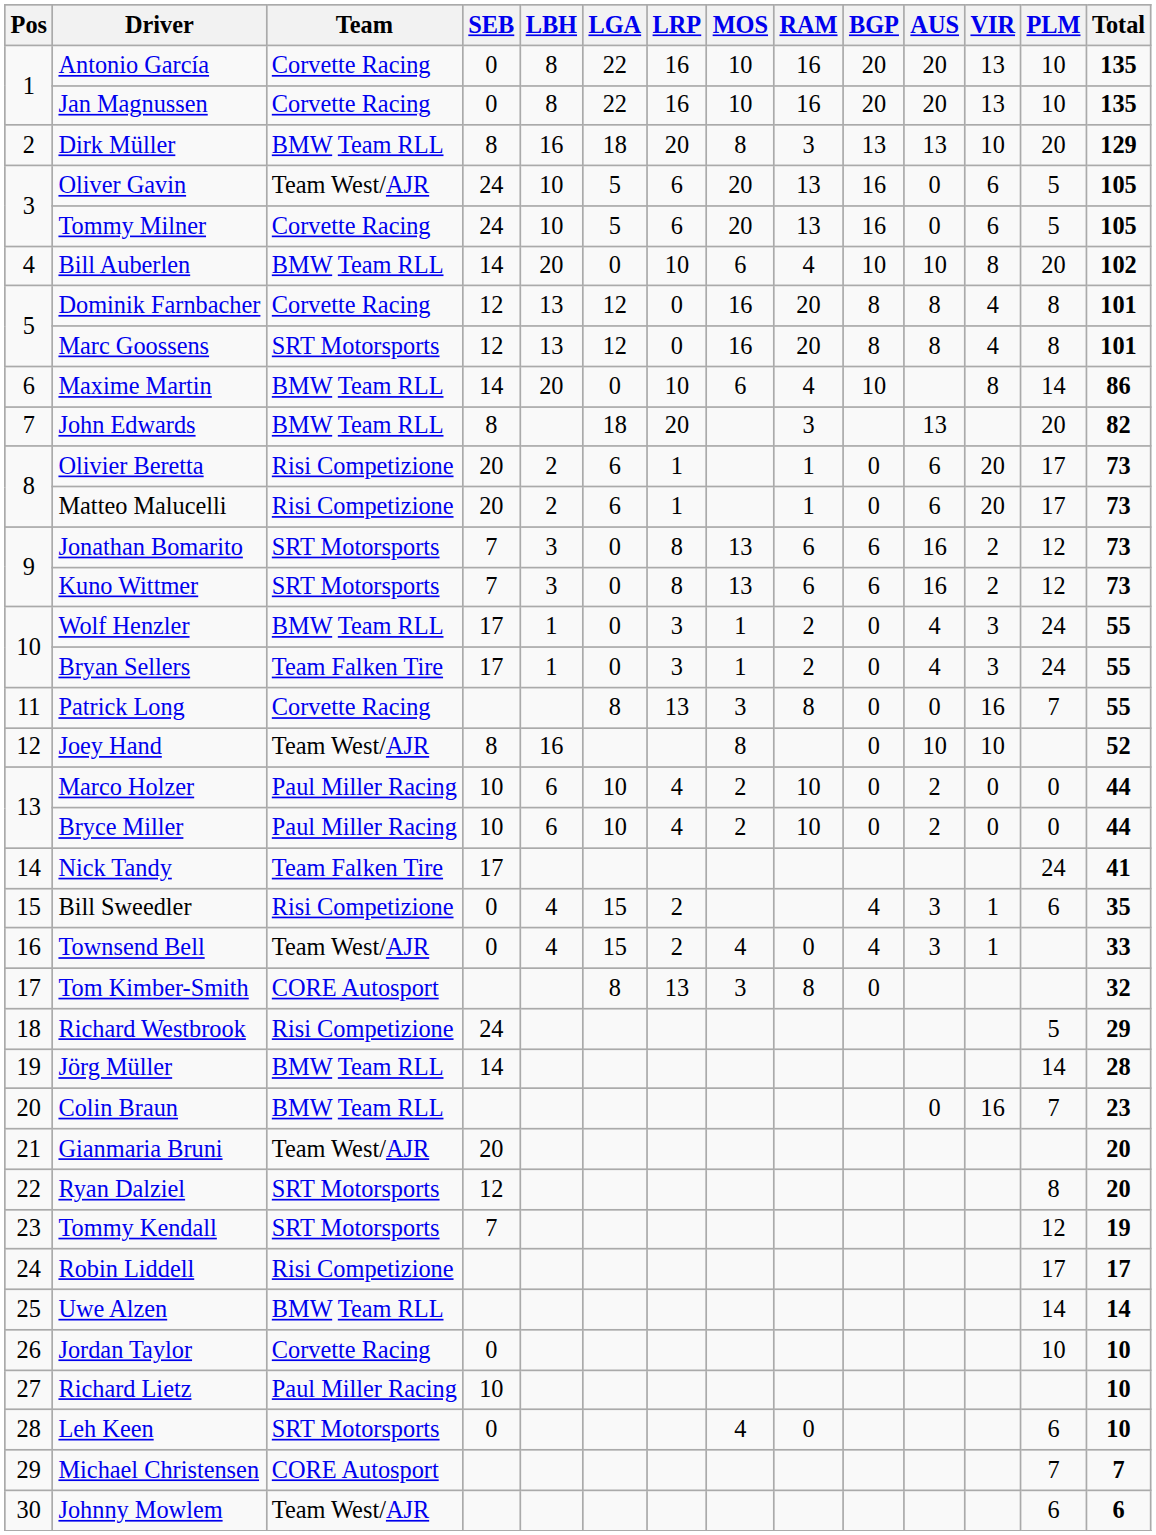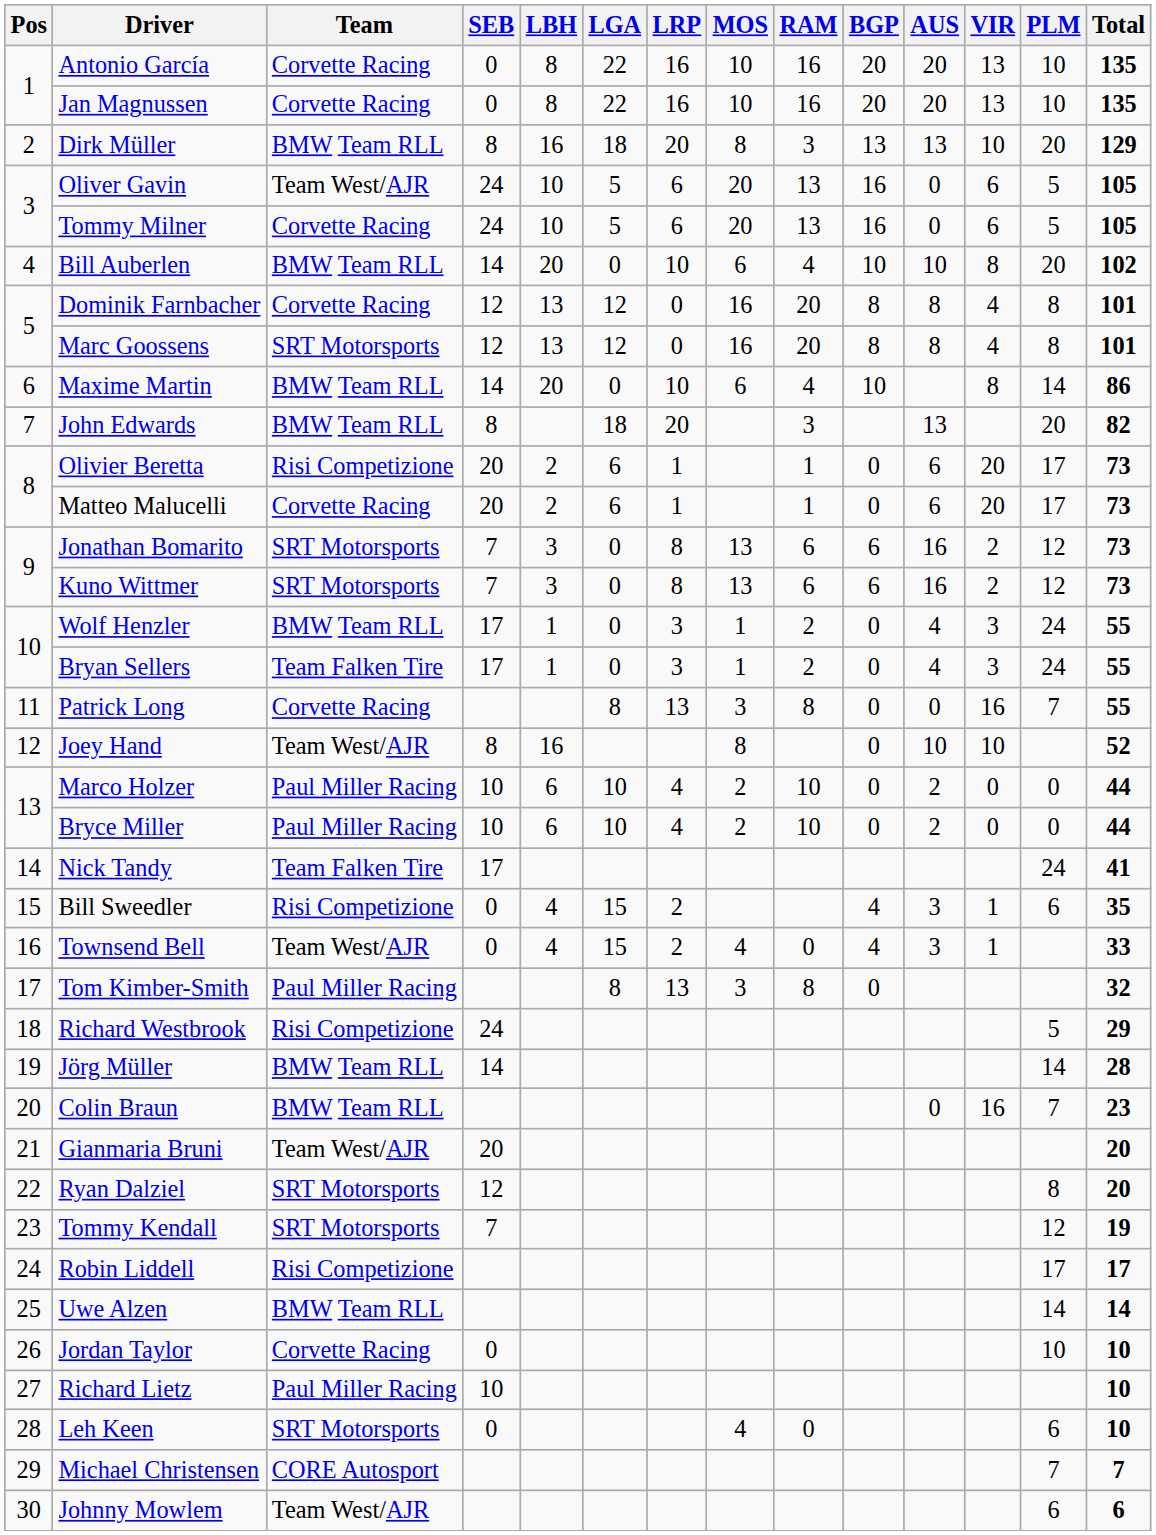Matteo Malucelli | Team: Risi Competizione -> Corvette Racing
Tom Kimber-Smith | Team: CORE Autosport -> Paul Miller Racing
